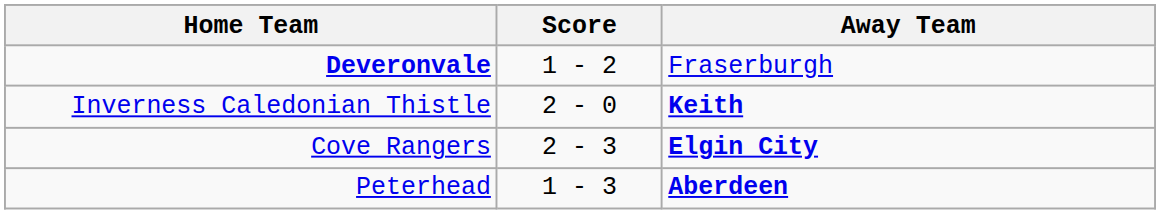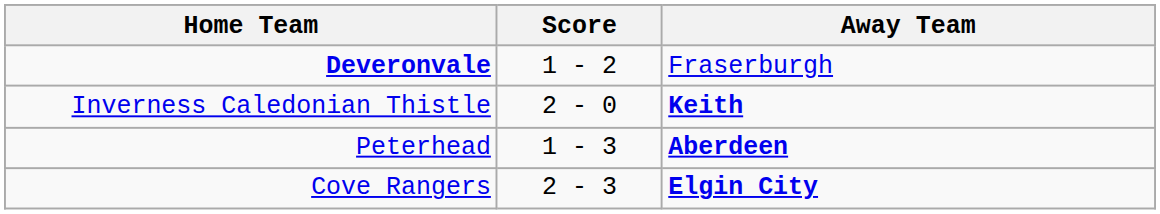rows swapped: Cove Rangers <-> Peterhead
